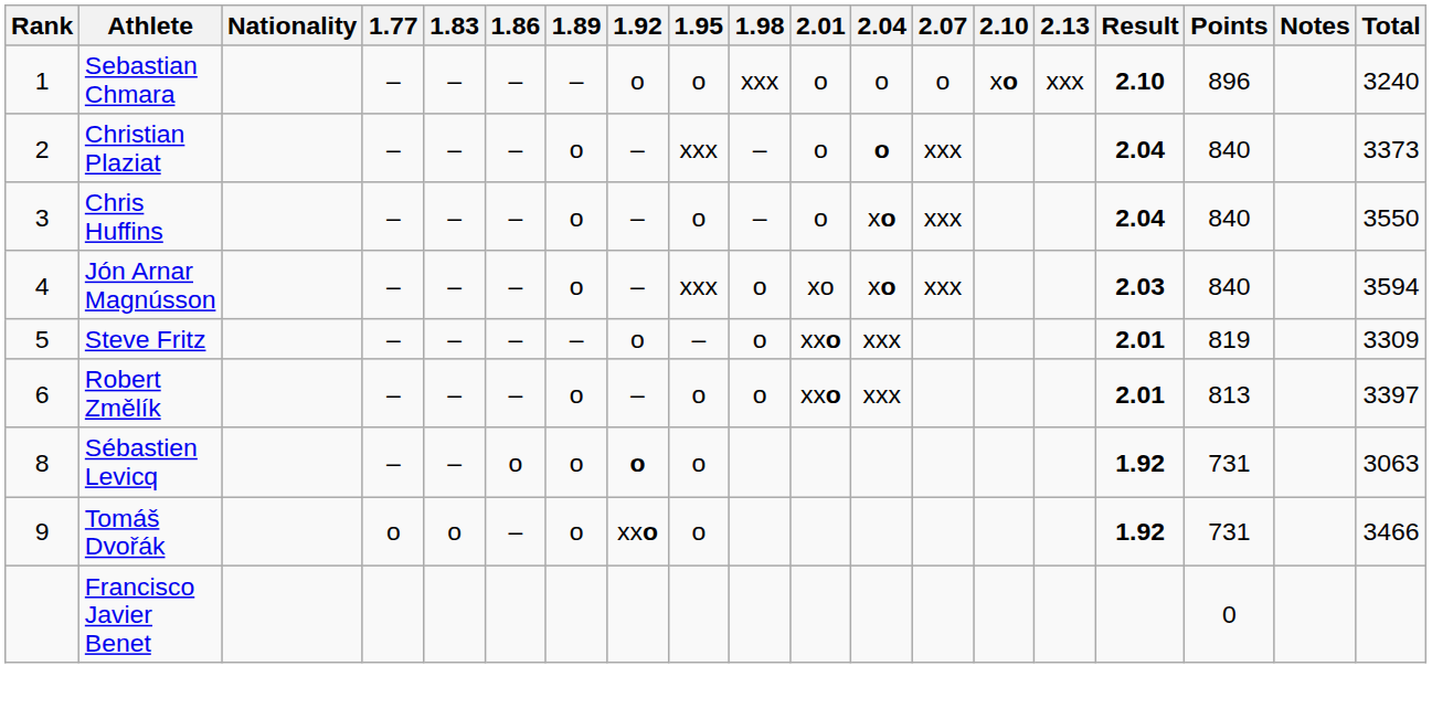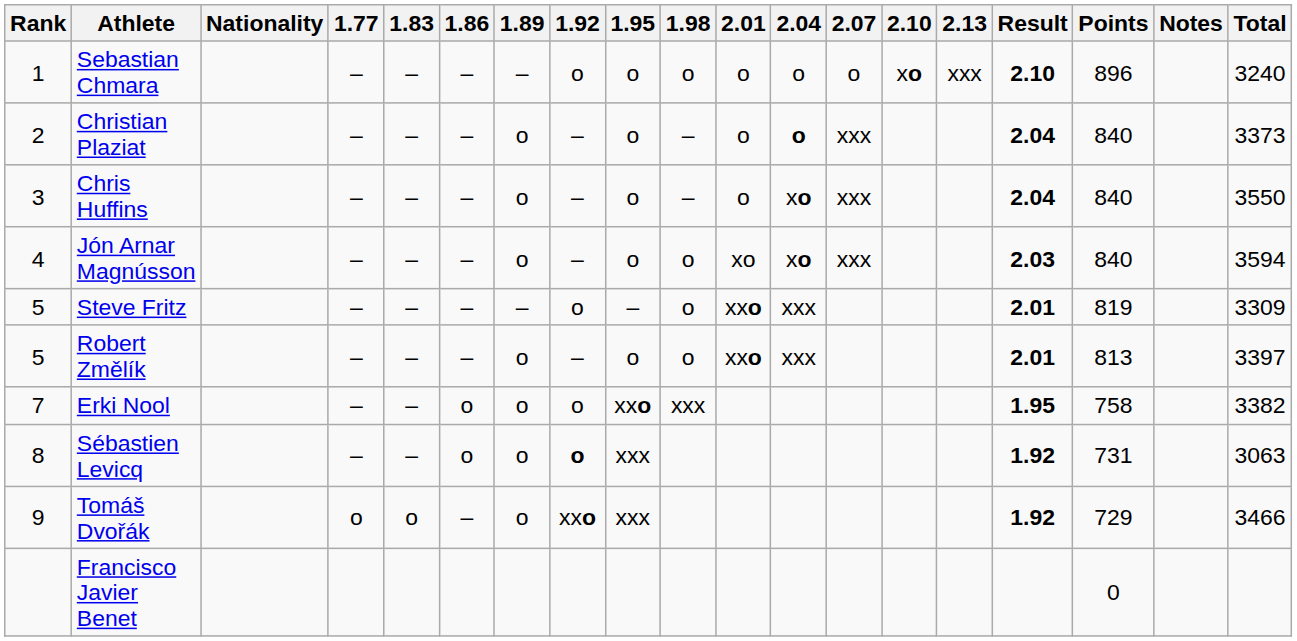Sebastian Chmara | 1.98: xxx -> o
Christian Plaziat | 1.95: xxx -> o
Jón Arnar Magnússon | 1.95: xxx -> o
Robert Změlík | Rank: 6 -> 5
+ row: 7 | Erki Nool | – | – | o | o | o | xxo | xxx | 1.95 | 758 | 3382
Sébastien Levicq | 1.95: o -> xxx
Tomáš Dvořák | 1.95: o -> xxx
Tomáš Dvořák | Points: 731 -> 729
